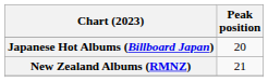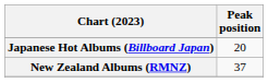New Zealand Albums (RMNZ) | Peak position: 21 -> 37
